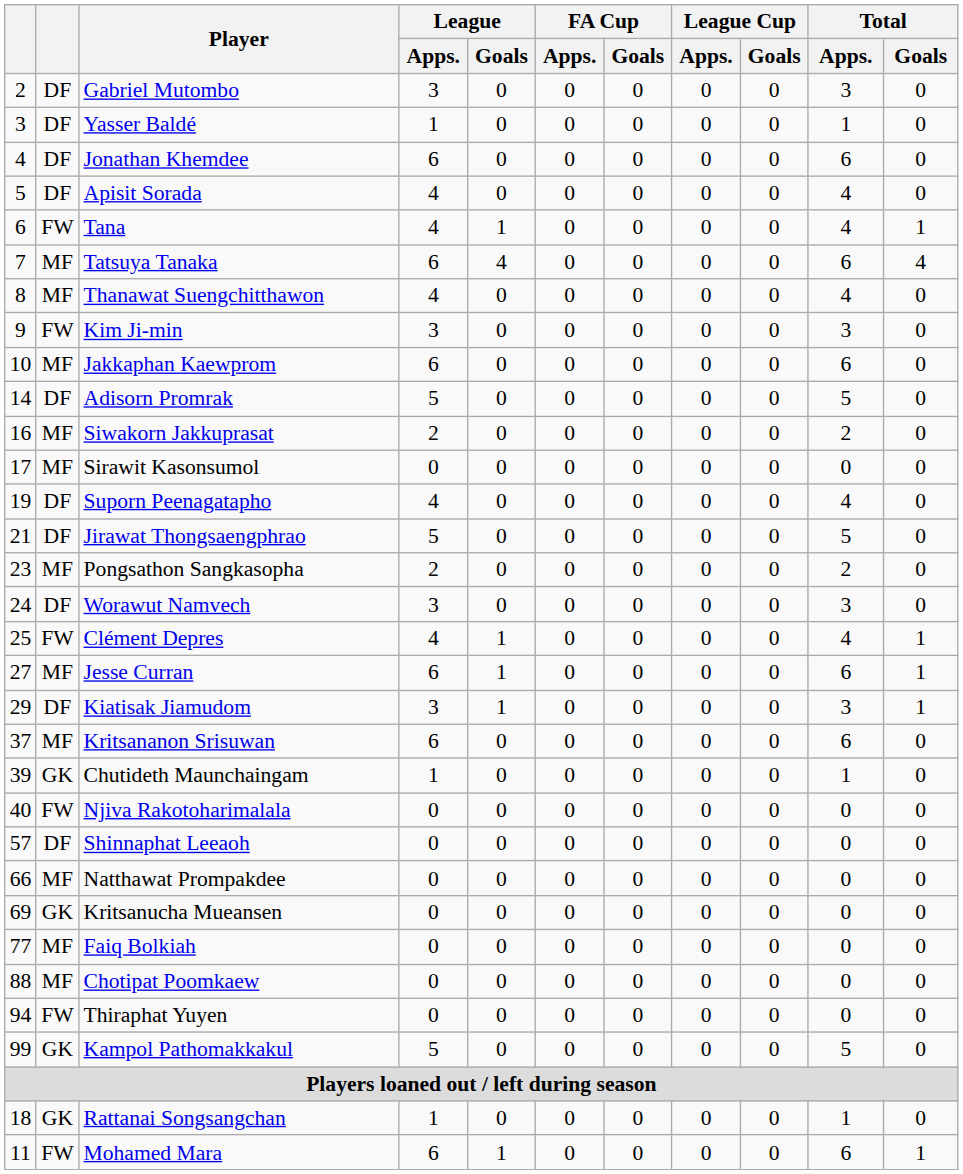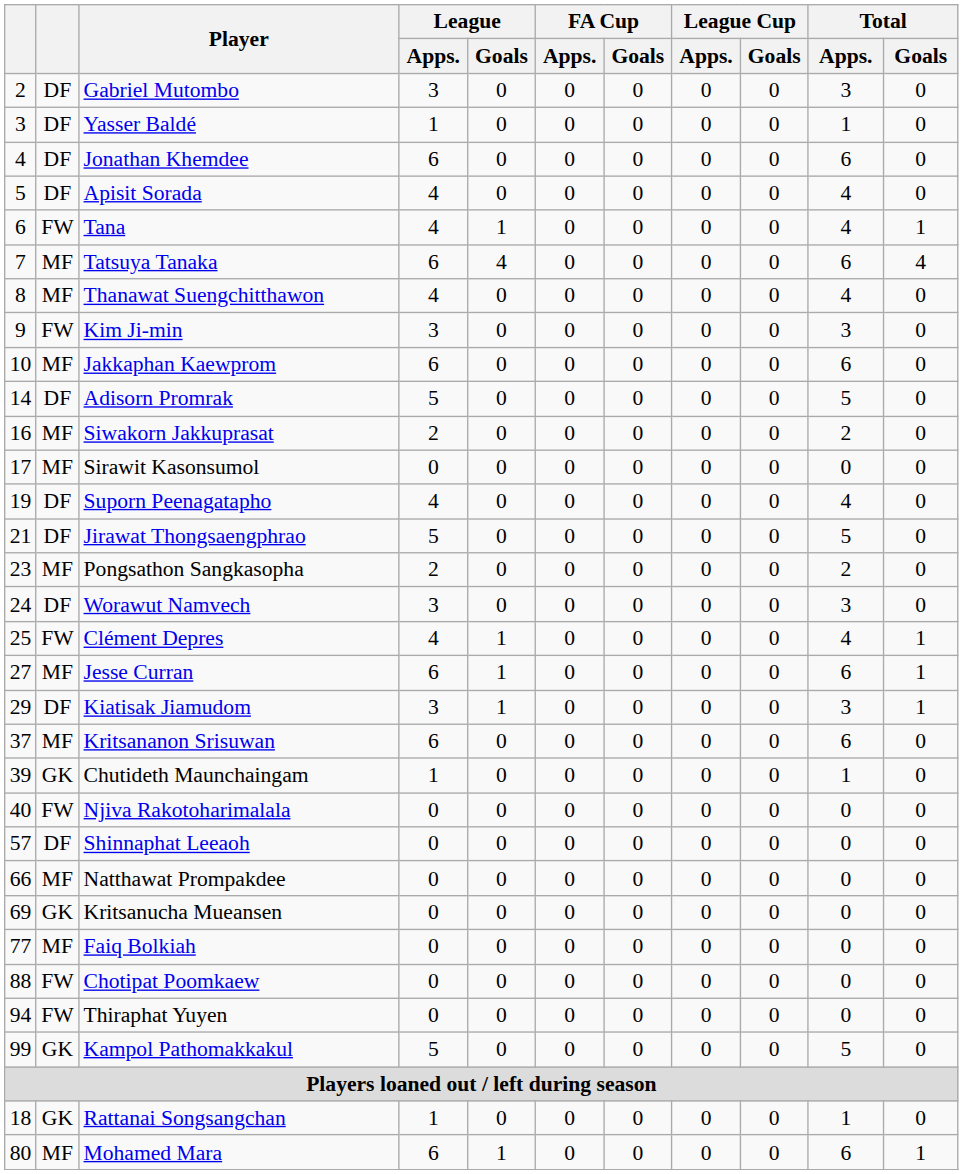Chotipat Poomkaew | column 2: MF -> FW
Mohamed Mara | column 1: 11 -> 80
Mohamed Mara | column 2: FW -> MF
